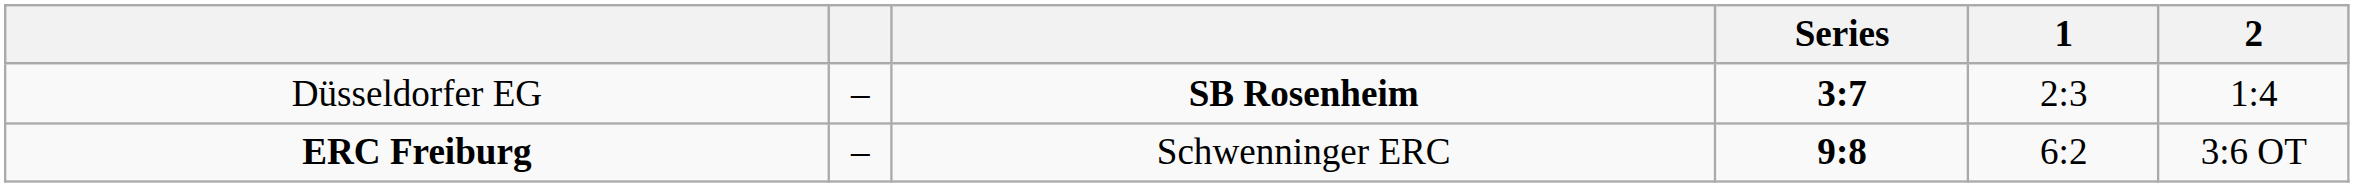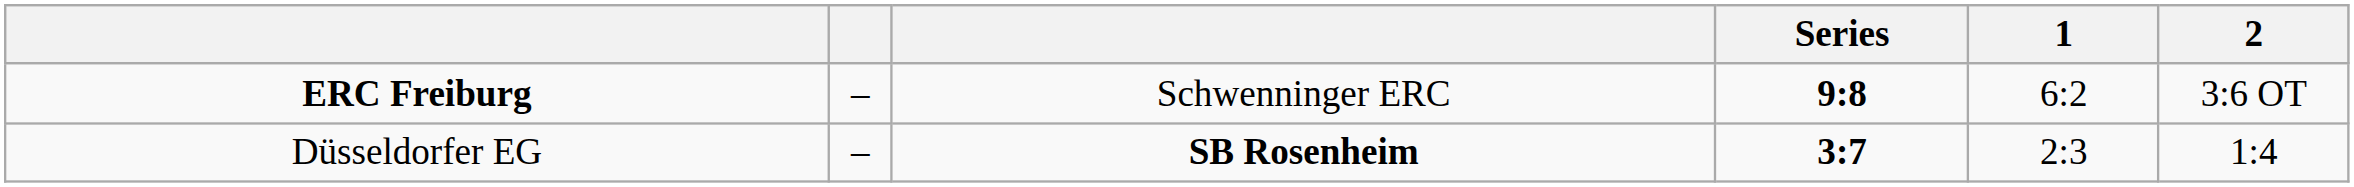rows swapped: Düsseldorfer EG <-> ERC Freiburg
